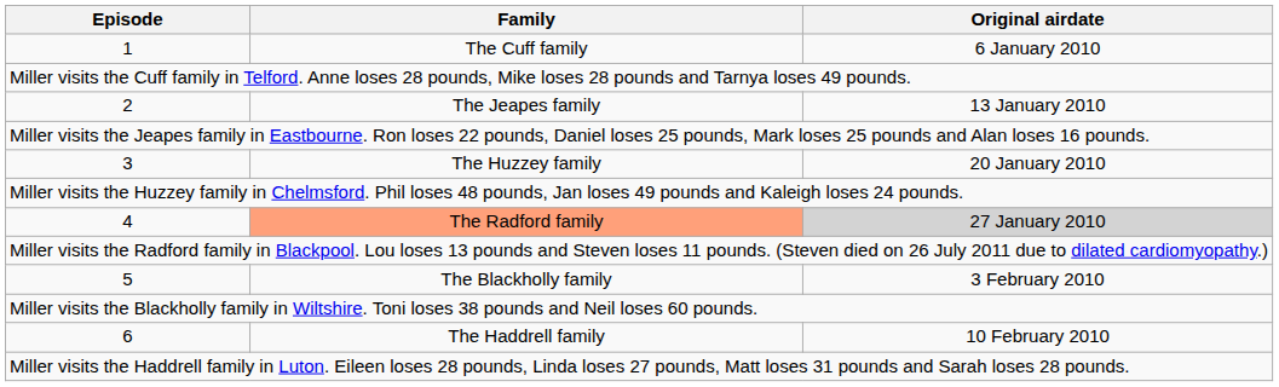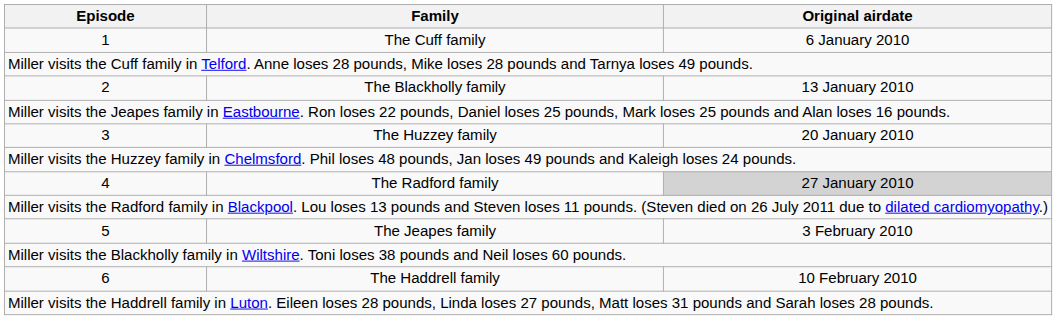2 | Family: The Jeapes family -> The Blackholly family
4 | Family: lightsalmon background -> no background
5 | Family: The Blackholly family -> The Jeapes family
